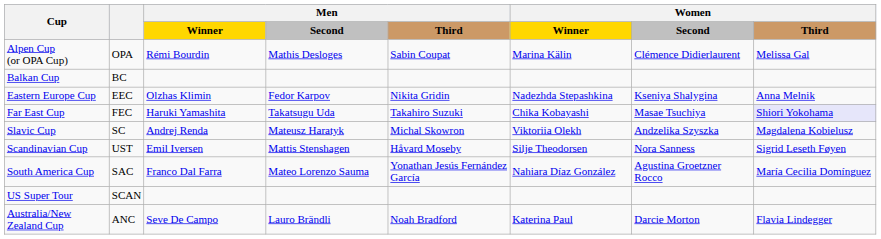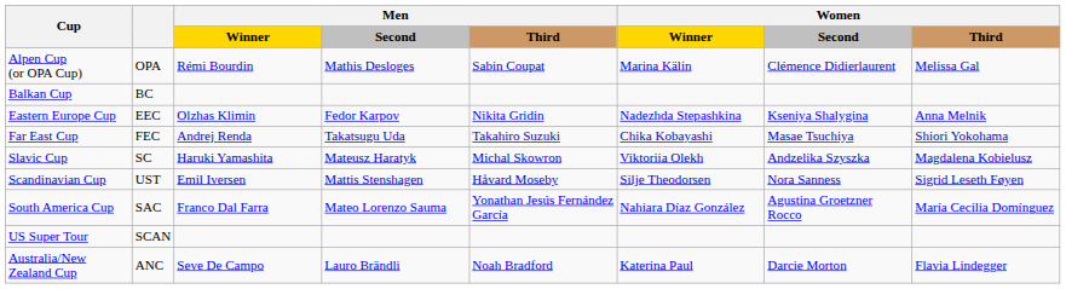Far East Cup | Men / Winner: Haruki Yamashita -> Andrej Renda
Far East Cup | Women / Third: lavender background -> no background
Slavic Cup | Men / Winner: Andrej Renda -> Haruki Yamashita
